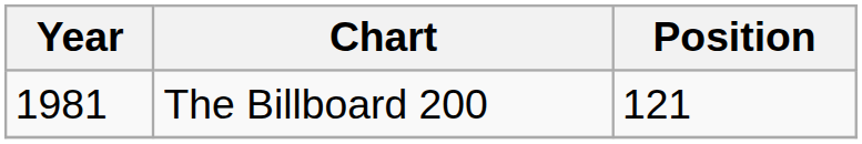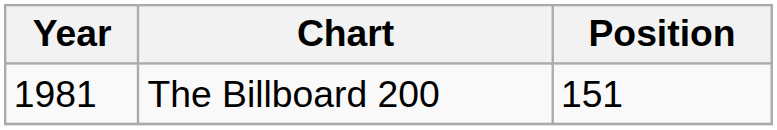The Billboard 200 | Position: 121 -> 151
